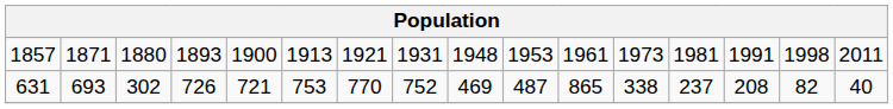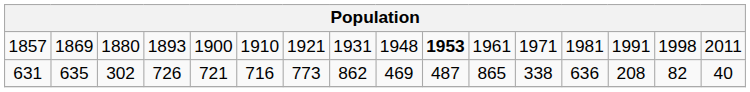1857 | column 2: 1871 -> 1869
1857 | column 6: 1913 -> 1910
1857 | column 10: normal -> bold
1857 | column 12: 1973 -> 1971
631 | column 2: 693 -> 635
631 | column 6: 753 -> 716
631 | column 7: 770 -> 773
631 | column 8: 752 -> 862
631 | column 13: 237 -> 636
